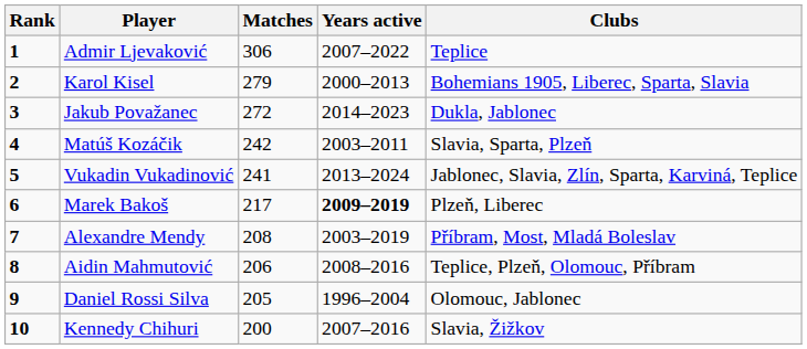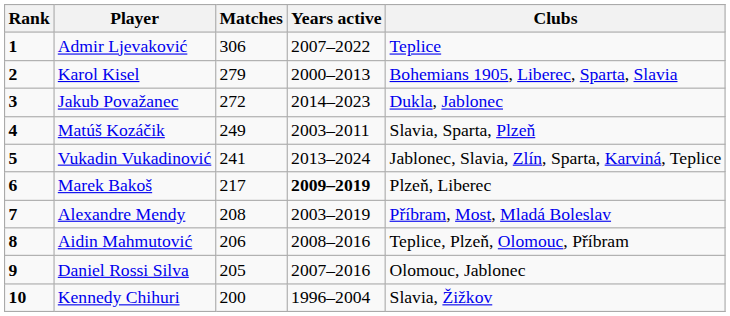Matúš Kozáčik | Matches: 242 -> 249
Daniel Rossi Silva | Years active: 1996–2004 -> 2007–2016
Kennedy Chihuri | Years active: 2007–2016 -> 1996–2004
